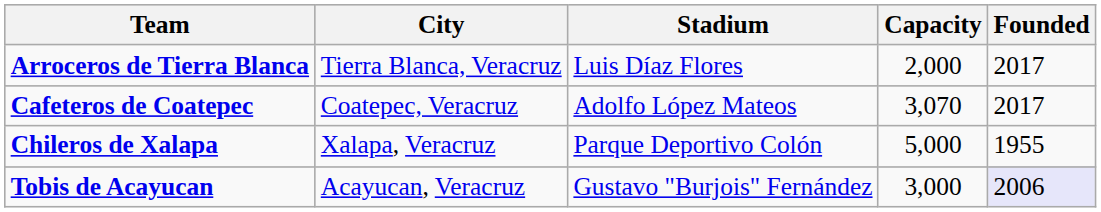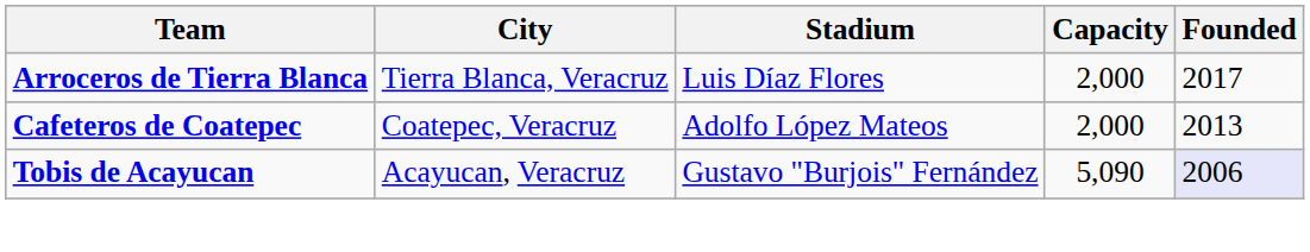Cafeteros de Coatepec | Capacity: 3,070 -> 2,000
Cafeteros de Coatepec | Founded: 2017 -> 2013
- row: Chileros de Xalapa | Xalapa, Veracruz | Parque Deportivo Colón | 5,000 | 1955
Tobis de Acayucan | Capacity: 3,000 -> 5,090
